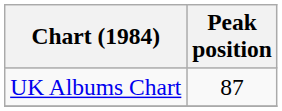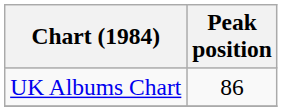UK Albums Chart | Peak position: 87 -> 86
